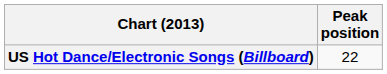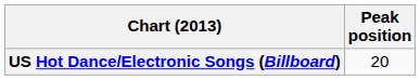US Hot Dance/Electronic Songs (Billboard) | Peak position: 22 -> 20
